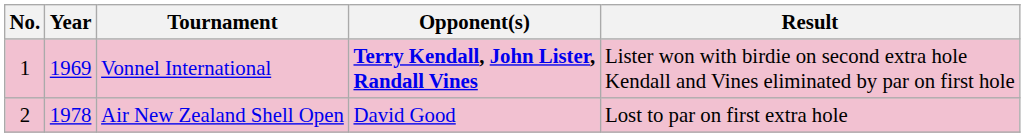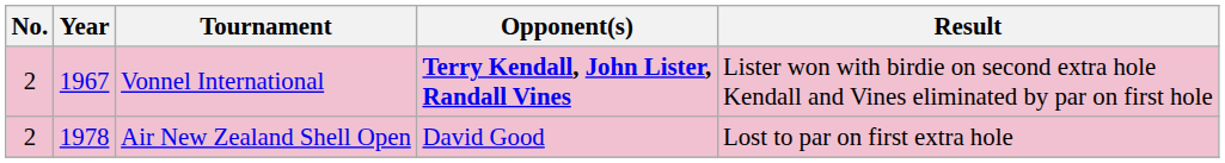Vonnel International | No.: 1 -> 2
Vonnel International | Year: 1969 -> 1967
